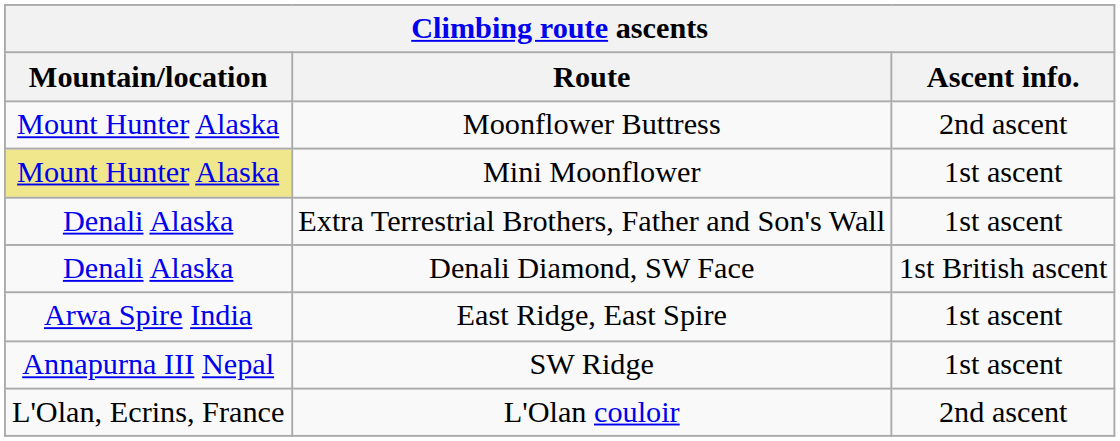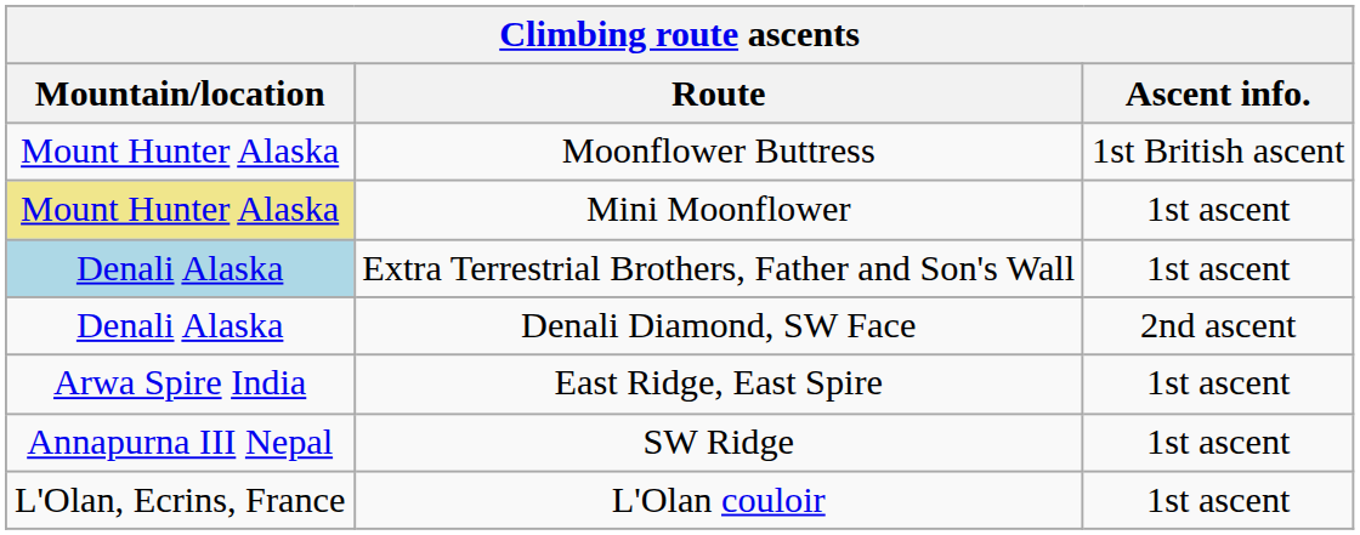Moonflower Buttress | Ascent info.: 2nd ascent -> 1st British ascent
Extra Terrestrial Brothers, Father and Son's Wall | Mountain/location: no background -> lightblue background
Denali Diamond, SW Face | Ascent info.: 1st British ascent -> 2nd ascent
L'Olan couloir | Ascent info.: 2nd ascent -> 1st ascent
